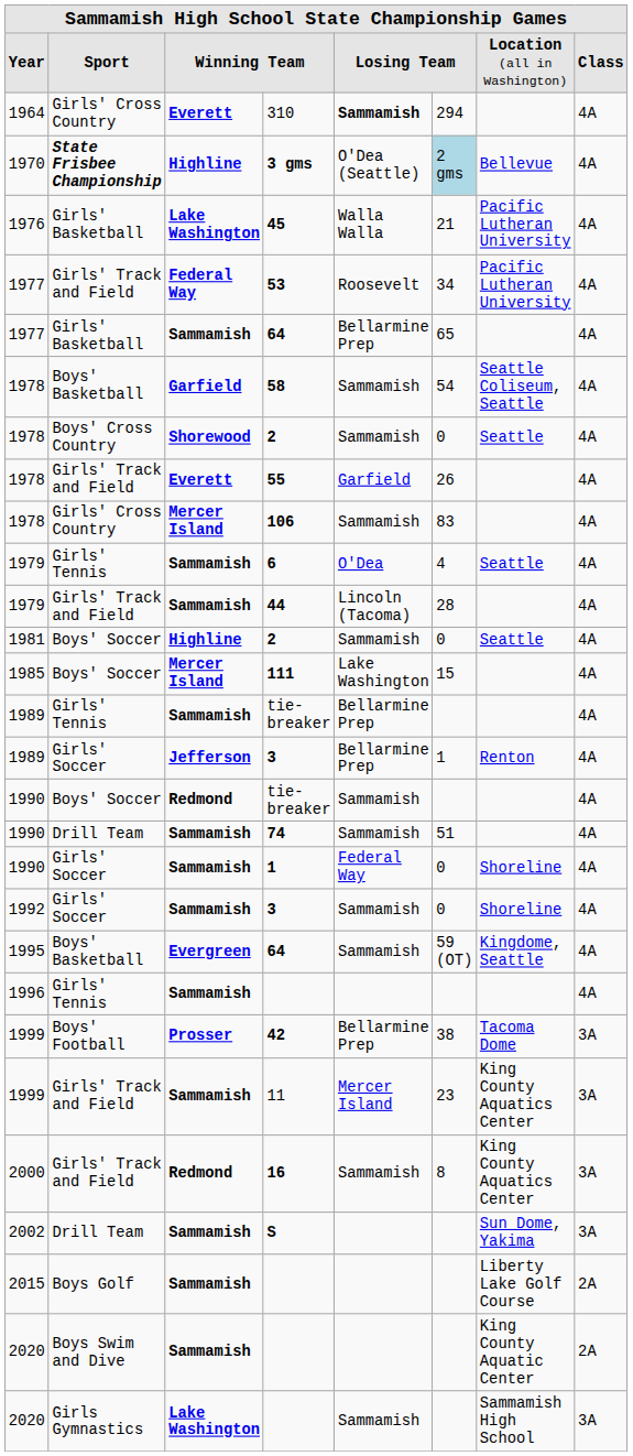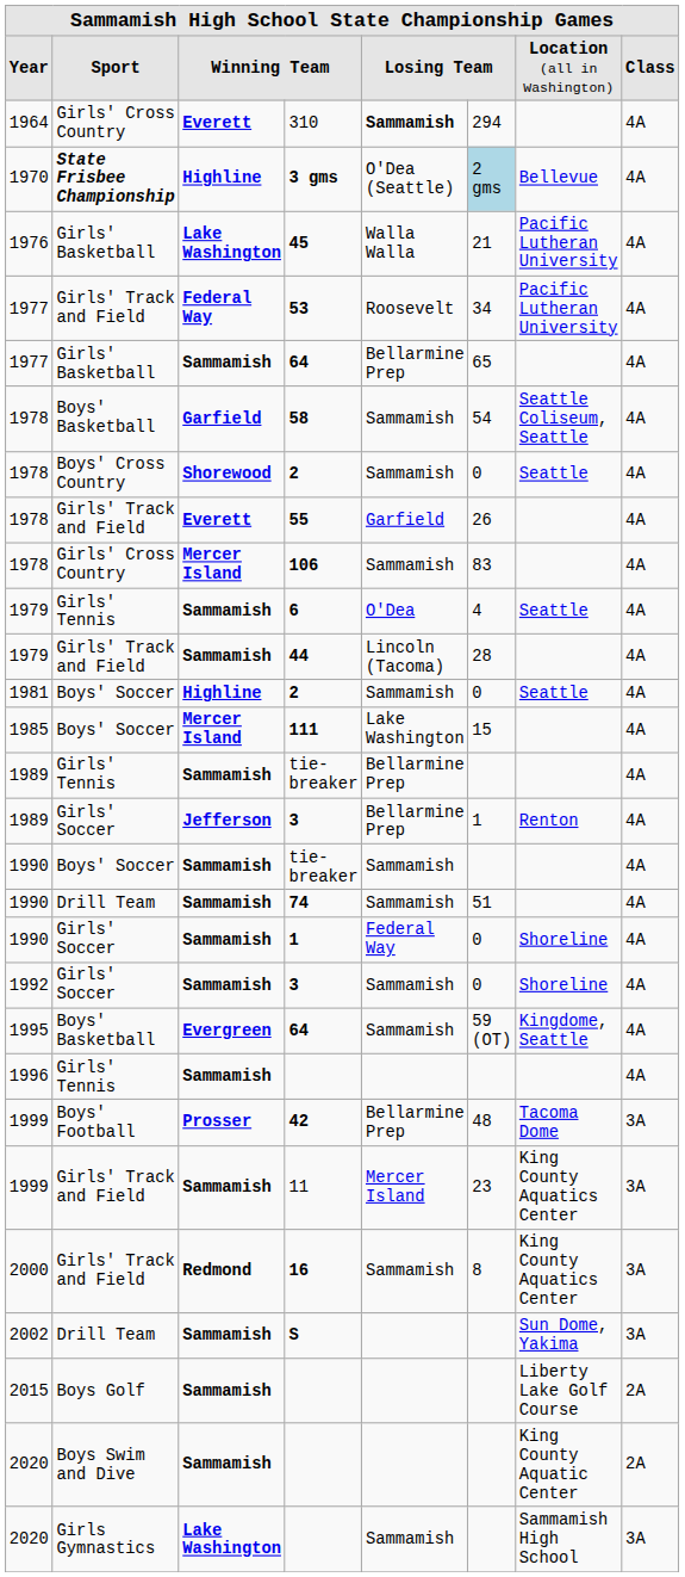1990 / tie-breaker | column 3: Redmond -> Sammamish
42 | column 6: 38 -> 48
